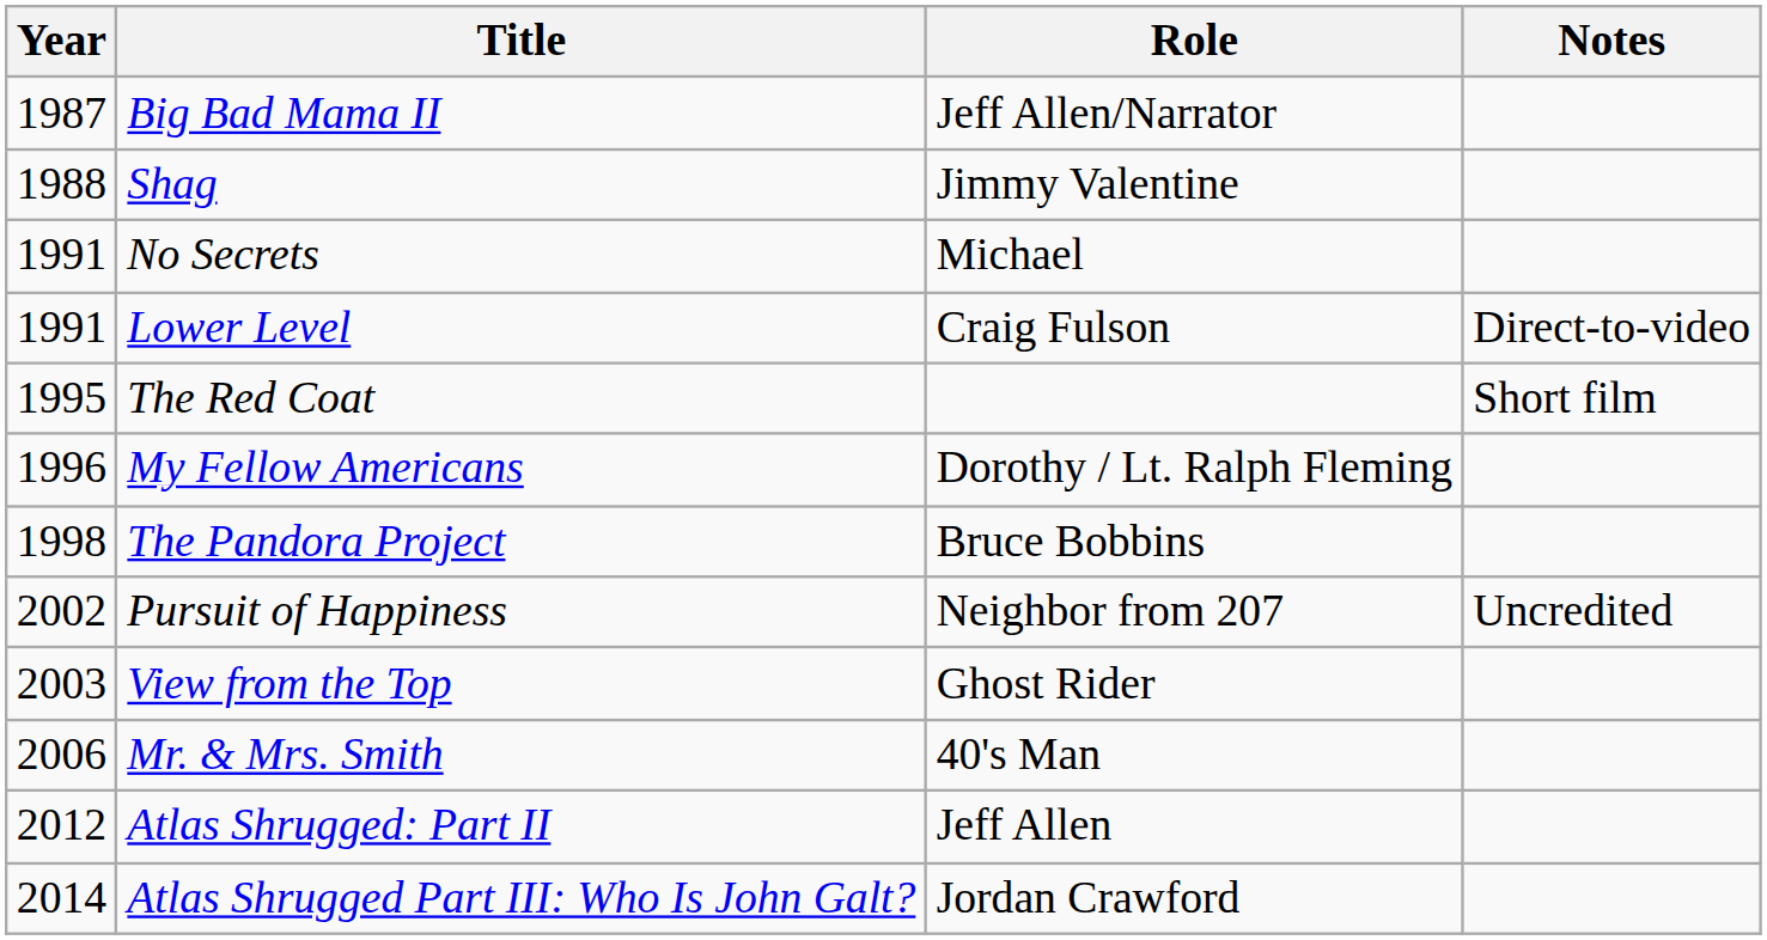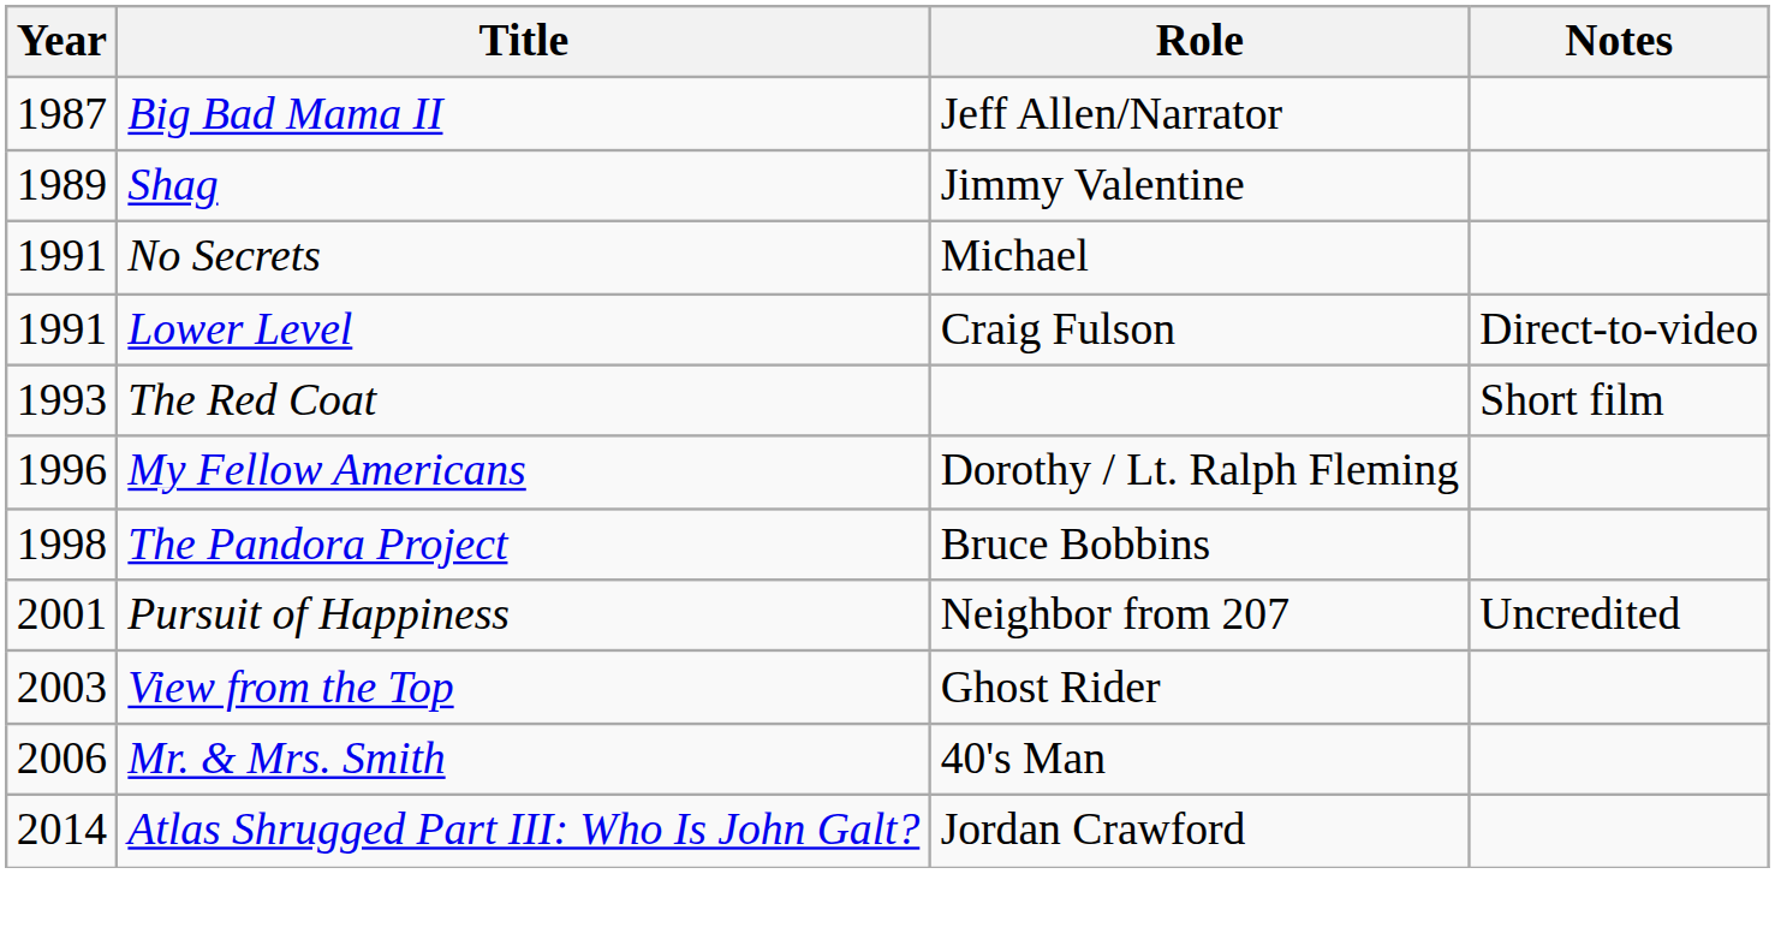Shag | Year: 1988 -> 1989
The Red Coat | Year: 1995 -> 1993
Pursuit of Happiness | Year: 2002 -> 2001
- row: 2012 | Atlas Shrugged: Part II | Jeff Allen
